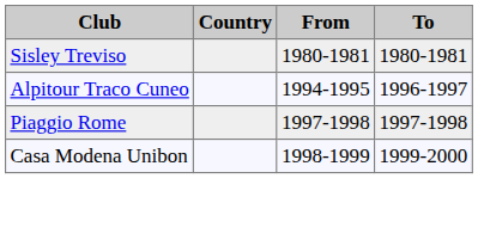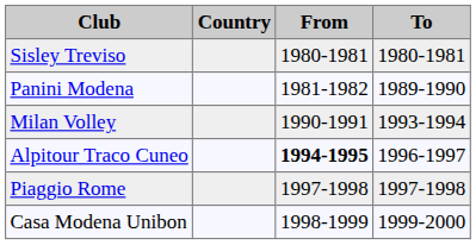+ row: Panini Modena | 1981-1982 | 1989-1990
+ row: Milan Volley | 1990-1991 | 1993-1994
Alpitour Traco Cuneo | From: normal -> bold
